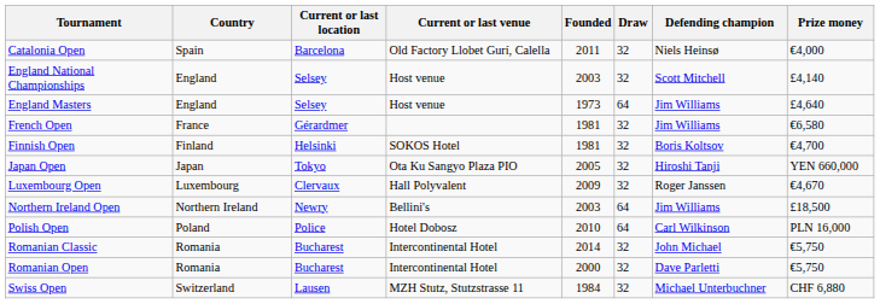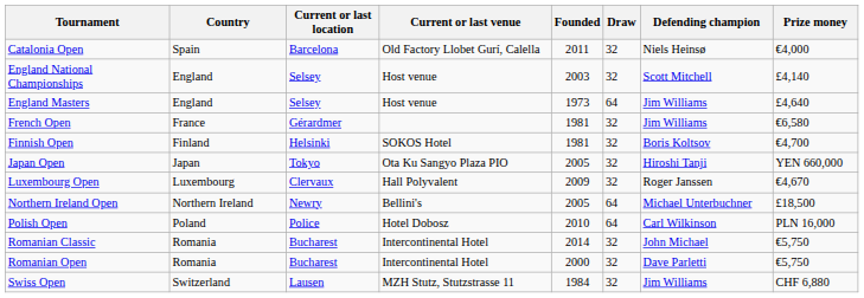Northern Ireland Open | Founded: 2003 -> 2005
Northern Ireland Open | Defending champion: Jim Williams -> Michael Unterbuchner
Swiss Open | Defending champion: Michael Unterbuchner -> Jim Williams
